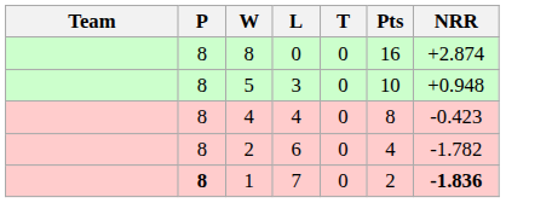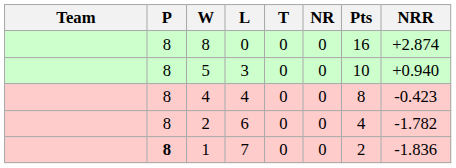+ column: NR | 0 | 0 | 0 | 0 | 0
5 | NRR: +0.948 -> +0.940
1 | NRR: bold -> normal
